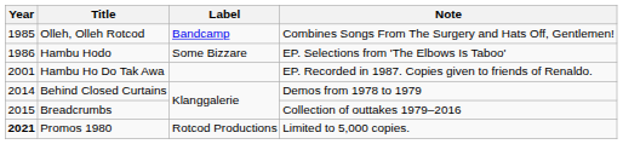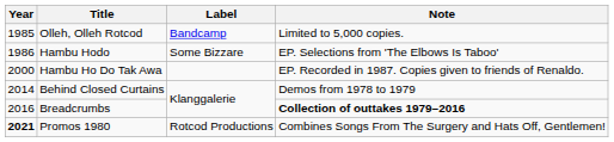Olleh, Olleh Rotcod | Note: Combines Songs From The Surgery and Hats Off, Gentlemen! -> Limited to 5,000 copies.
Hambu Ho Do Tak Awa | Year: 2001 -> 2000
Breadcrumbs | Year: 2015 -> 2016
Breadcrumbs | Note: normal -> bold
Promos 1980 | Note: Limited to 5,000 copies. -> Combines Songs From The Surgery and Hats Off, Gentlemen!
